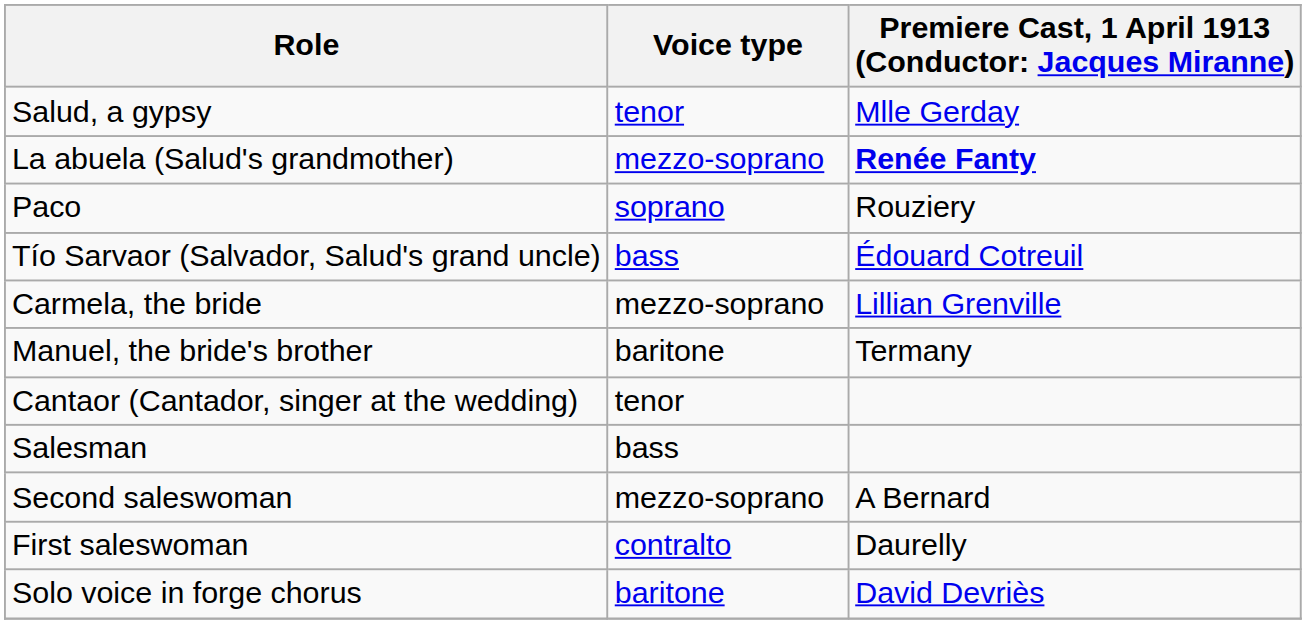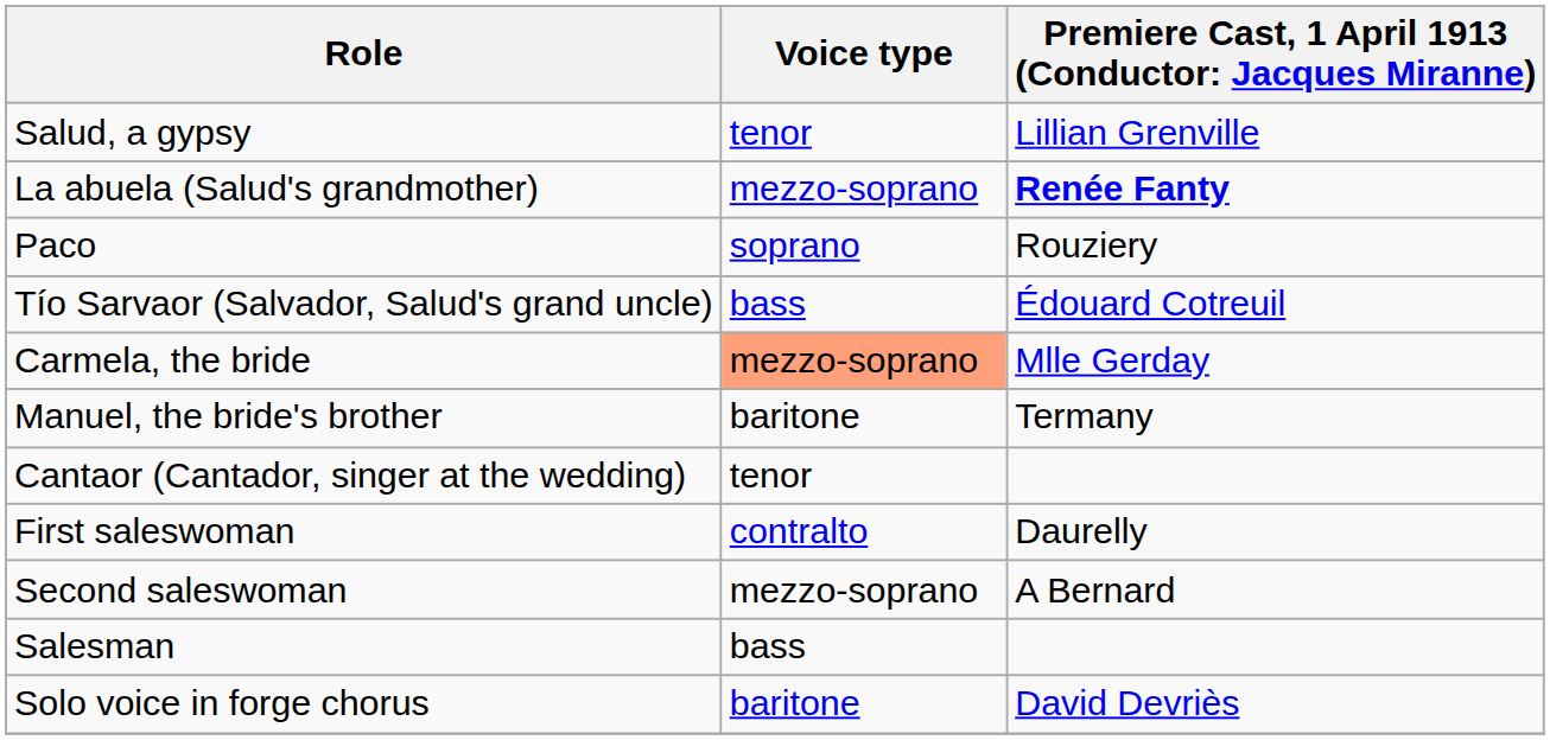Salud, a gypsy | column 3: Mlle Gerday -> Lillian Grenville
Carmela, the bride | Voice type: no background -> lightsalmon background
Carmela, the bride | column 3: Lillian Grenville -> Mlle Gerday
rows swapped: First saleswoman <-> Salesman
